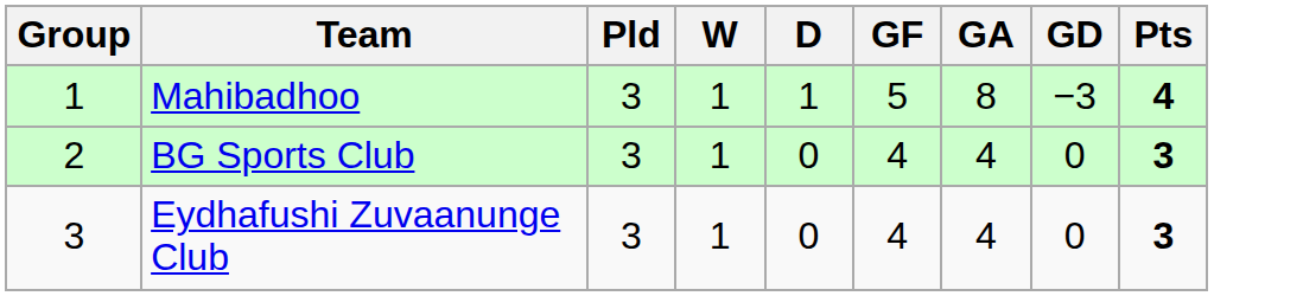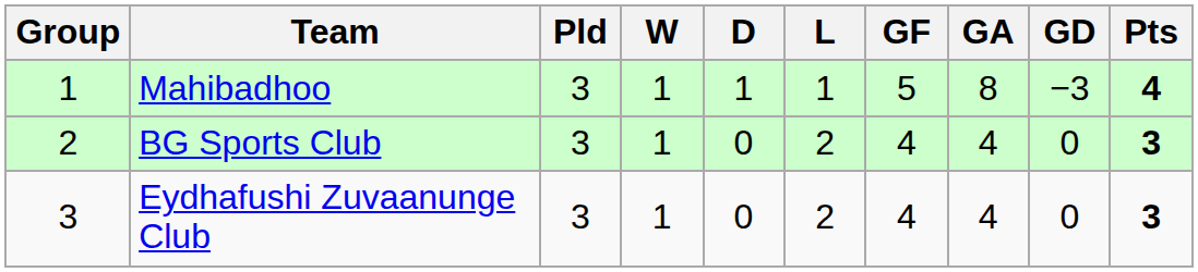+ column: L | 1 | 2 | 2
